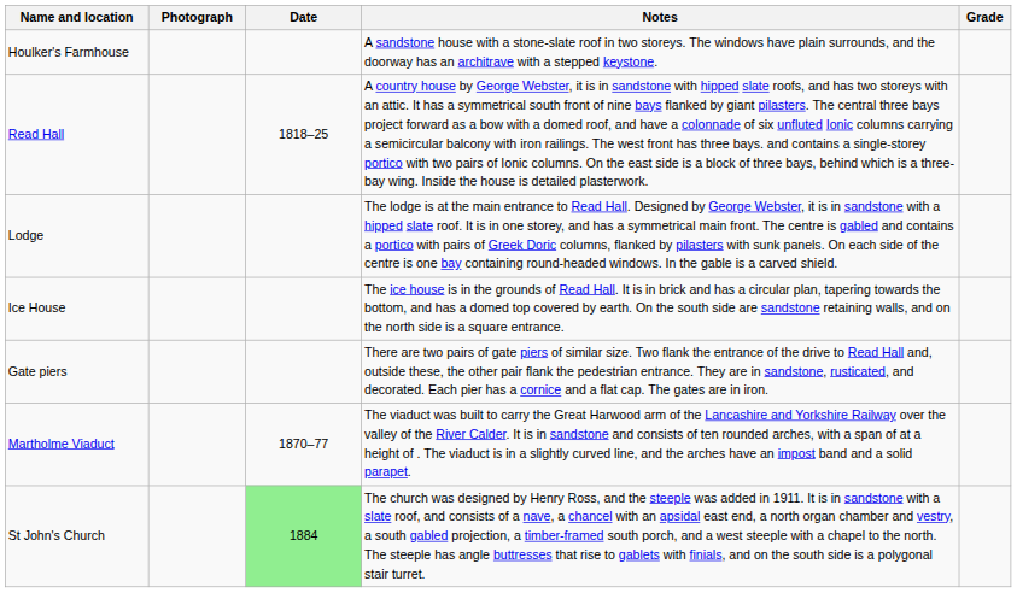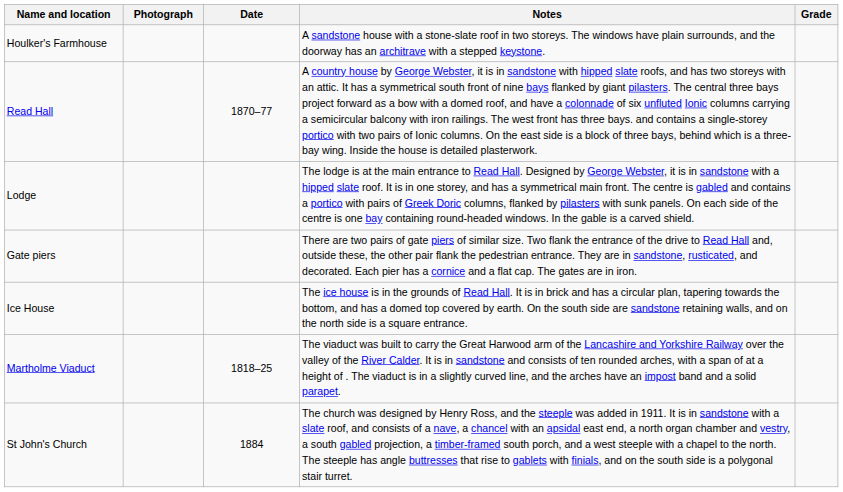Read Hall | Date: 1818–25 -> 1870–77
rows swapped: Gate piers <-> Ice House
Martholme Viaduct | Date: 1870–77 -> 1818–25
St John's Church | Date: lightgreen background -> no background
